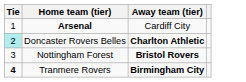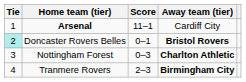+ column: Score | 11–1 | 0–1 | 0–3 | 2–3
Doncaster Rovers Belles | Away team (tier): Charlton Athletic -> Bristol Rovers
Nottingham Forest | Away team (tier): Bristol Rovers -> Charlton Athletic
Tranmere Rovers | Tie: bold -> normal
